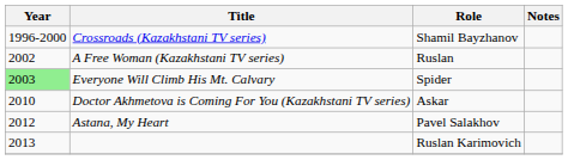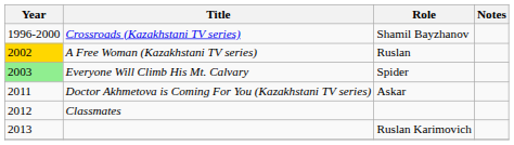A Free Woman (Kazakhstani TV series) | Year: no background -> gold background
Doctor Akhmetova is Coming For You (Kazakhstani TV series) | Year: 2010 -> 2011
- row: 2012 | Astana, My Heart | Pavel Salakhov
+ row: 2012 | Classmates
